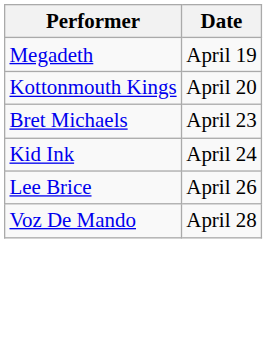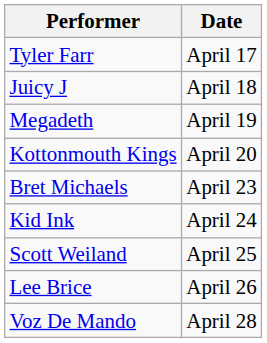+ row: Tyler Farr | April 17
+ row: Juicy J | April 18
+ row: Scott Weiland | April 25
